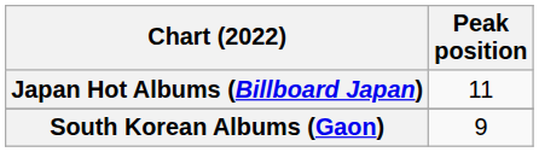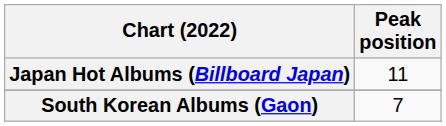South Korean Albums (Gaon) | Peak position: 9 -> 7
